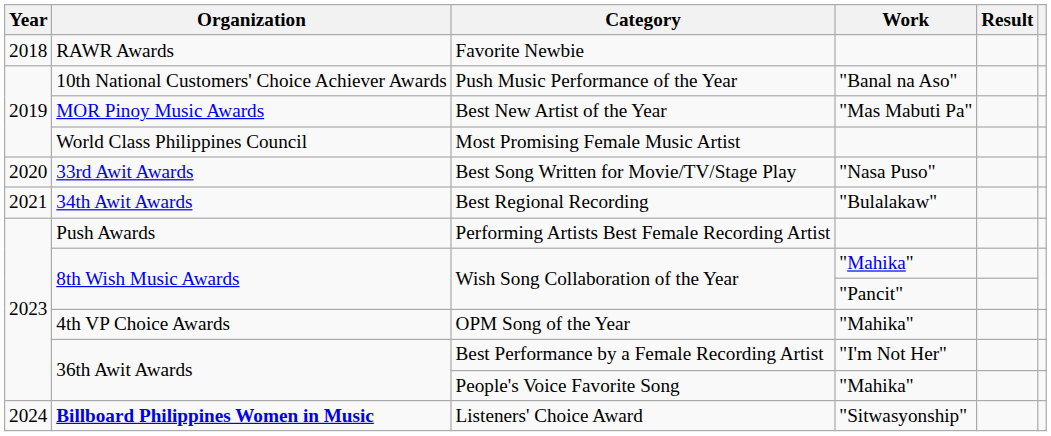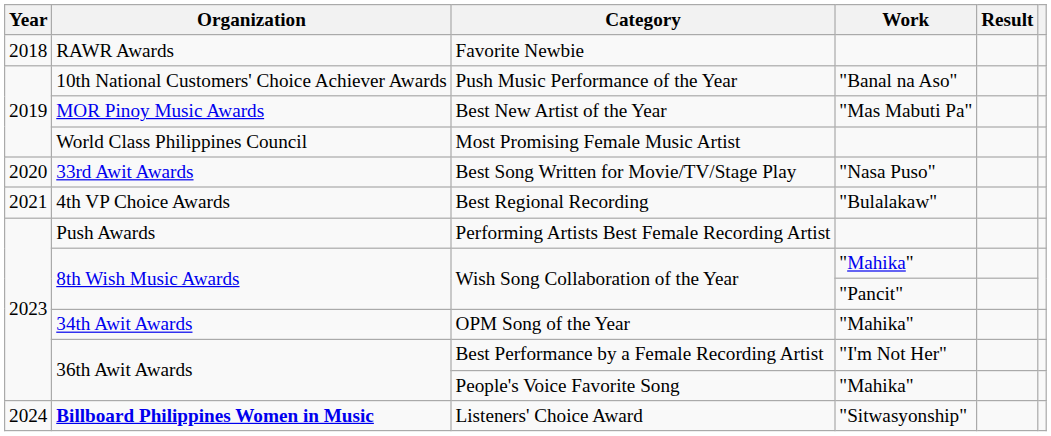Best Regional Recording | Organization: 34th Awit Awards -> 4th VP Choice Awards
OPM Song of the Year | Organization: 4th VP Choice Awards -> 34th Awit Awards
